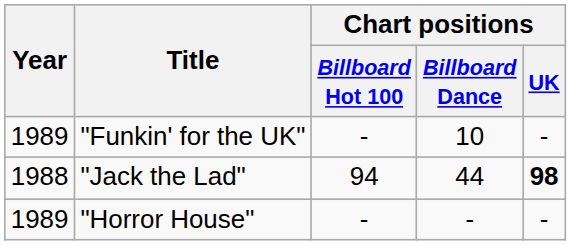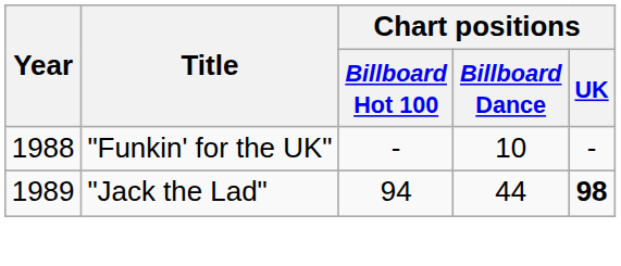"Funkin' for the UK" | Year: 1989 -> 1988
"Jack the Lad" | Year: 1988 -> 1989
- row: 1989 | "Horror House" | - | - | -
